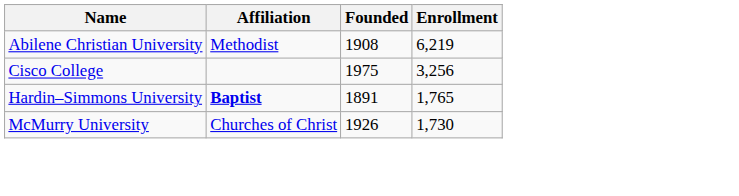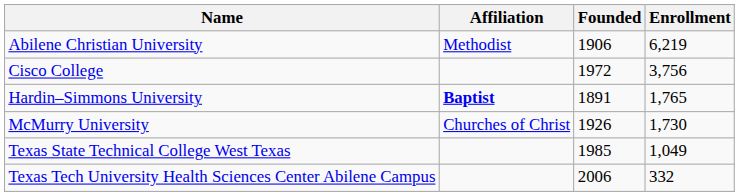Abilene Christian University | Founded: 1908 -> 1906
Cisco College | Founded: 1975 -> 1972
Cisco College | Enrollment: 3,256 -> 3,756
+ row: Texas State Technical College West Texas | 1985 | 1,049
+ row: Texas Tech University Health Sciences Center Abilene Campus | 2006 | 332
